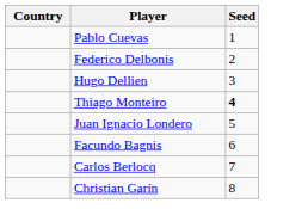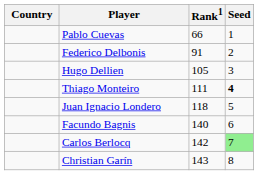+ column: Rank1 | 66 | 91 | 105 | 111 | 118 | 140 | 142 | 143
Carlos Berlocq | Seed: no background -> lightgreen background
